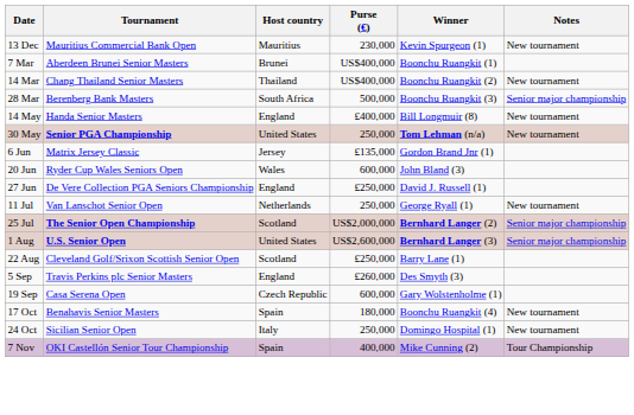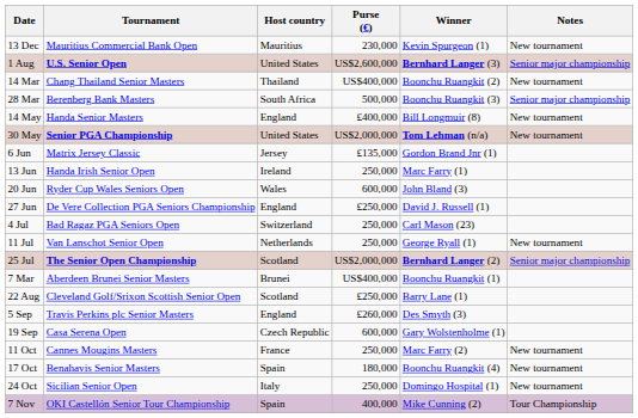rows swapped: 7 Mar <-> 1 Aug
30 May | Purse (€): 250,000 -> US$2,000,000
+ row: 13 Jun | Handa Irish Senior Open | Ireland | 250,000 | Marc Farry (1)
+ row: 4 Jul | Bad Ragaz PGA Seniors Open | Switzerland | 250,000 | Carl Mason (23)
+ row: 11 Oct | Cannes Mougins Masters | France | 250,000 | Marc Farry (2) | New tournament
